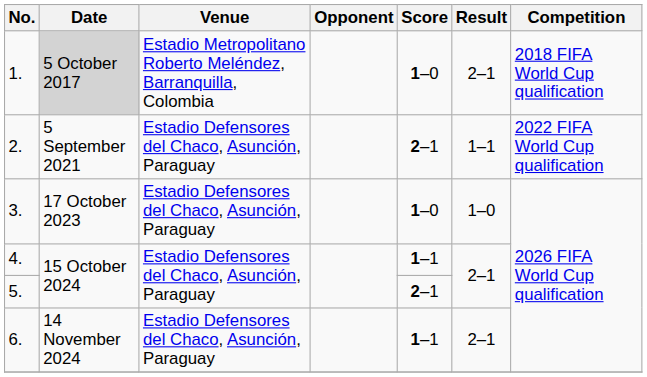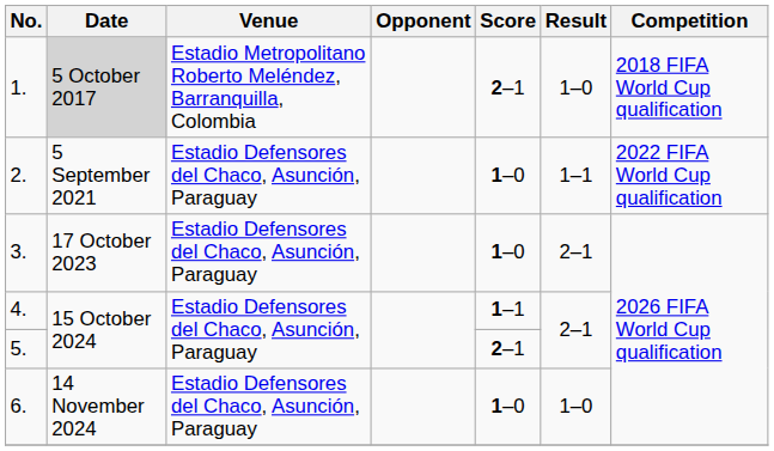1. | Score: 1–0 -> 2–1
1. | Result: 2–1 -> 1–0
2. | Score: 2–1 -> 1–0
3. | Result: 1–0 -> 2–1
6. | Score: 1–1 -> 1–0
6. | Result: 2–1 -> 1–0
